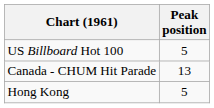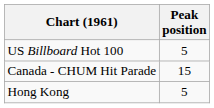Canada - CHUM Hit Parade | Peak position: 13 -> 15
